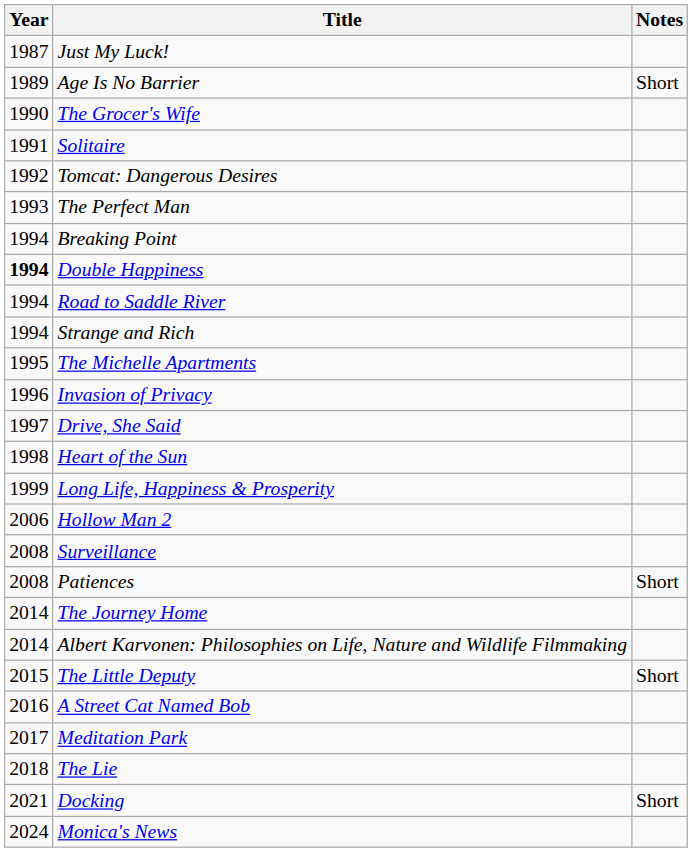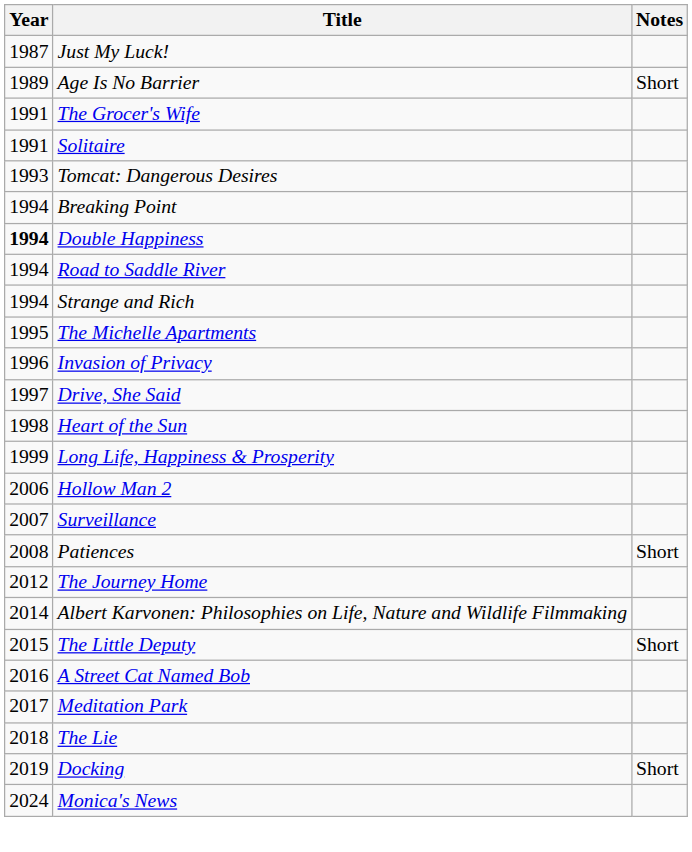The Grocer's Wife | Year: 1990 -> 1991
Tomcat: Dangerous Desires | Year: 1992 -> 1993
- row: 1993 | The Perfect Man
Surveillance | Year: 2008 -> 2007
The Journey Home | Year: 2014 -> 2012
Docking | Year: 2021 -> 2019
